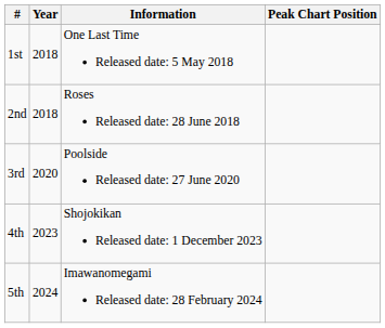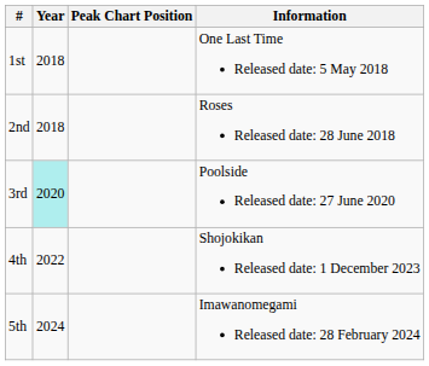columns swapped: Information <-> Peak Chart Position
3rd | Year: no background -> paleturquoise background
4th | Year: 2023 -> 2022
